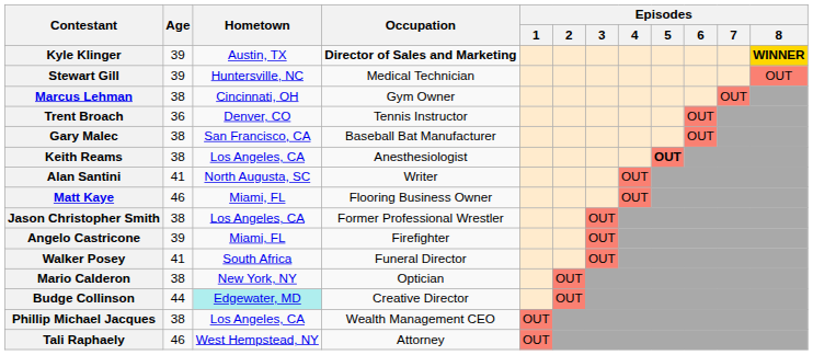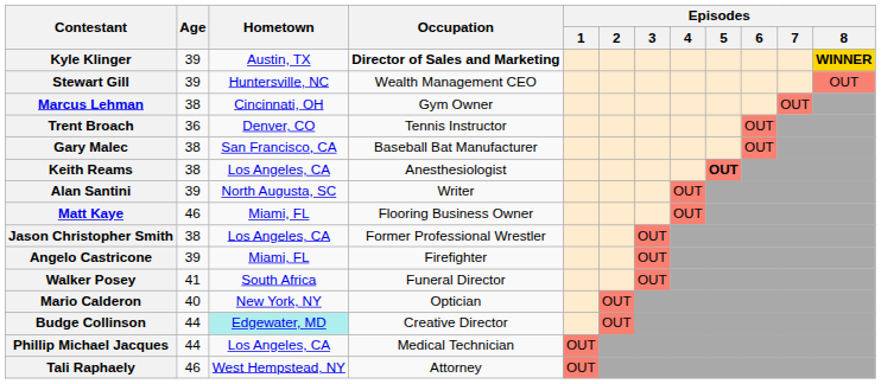Stewart Gill | Occupation: Medical Technician -> Wealth Management CEO
Alan Santini | Age: 41 -> 39
Mario Calderon | Age: 38 -> 40
Phillip Michael Jacques | Age: 38 -> 44
Phillip Michael Jacques | Occupation: Wealth Management CEO -> Medical Technician
